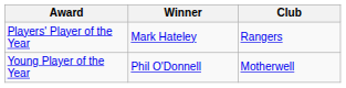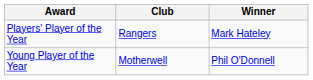columns swapped: Winner <-> Club
